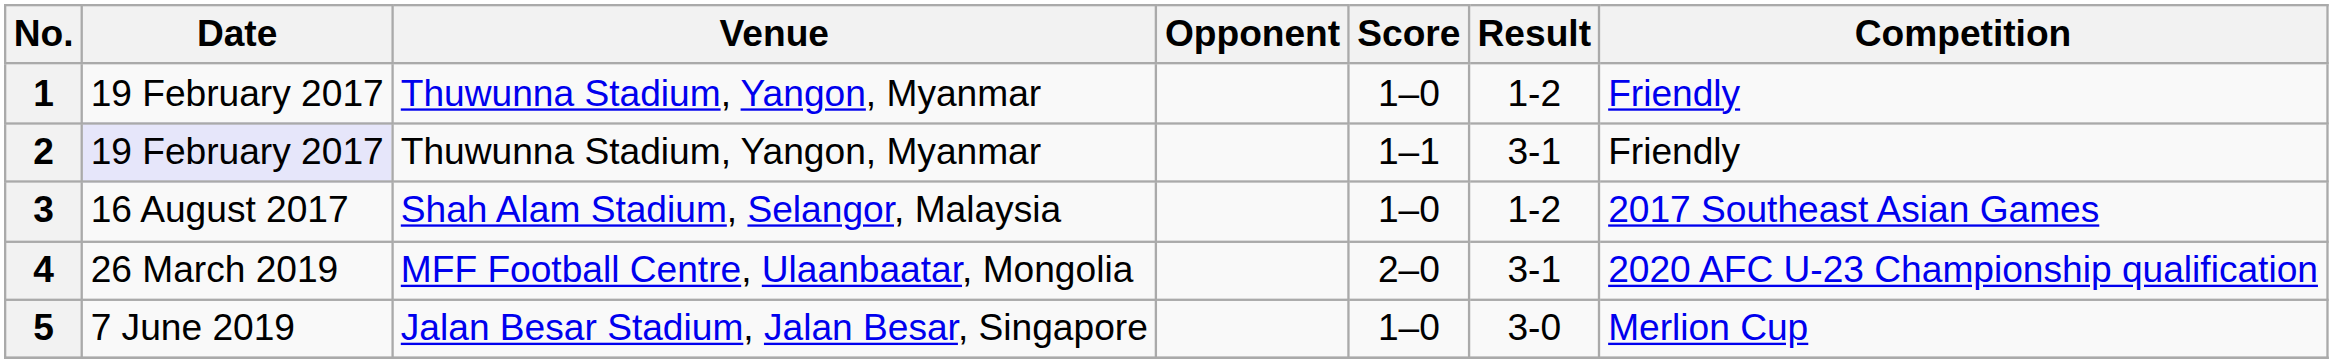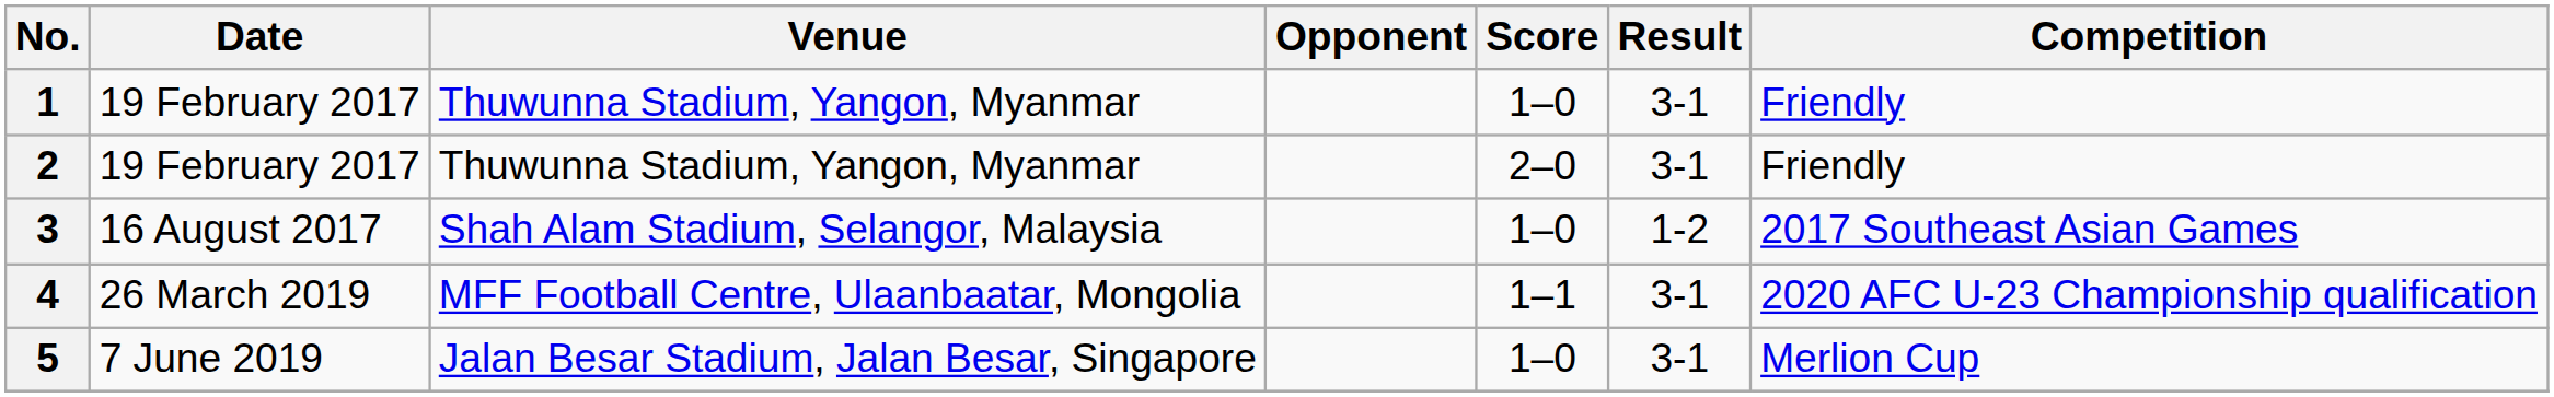1 | Result: 1-2 -> 3-1
2 | Date: lavender background -> no background
2 | Score: 1–1 -> 2–0
4 | Score: 2–0 -> 1–1
5 | Result: 3-0 -> 3-1
